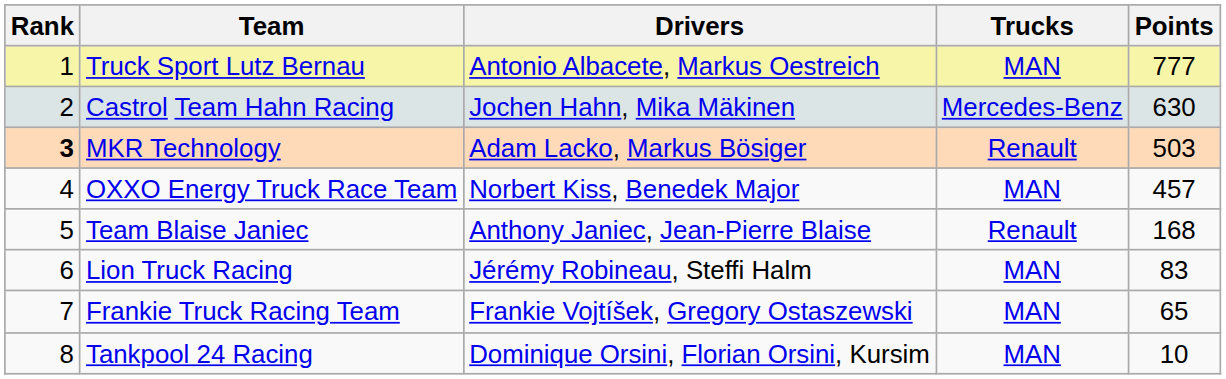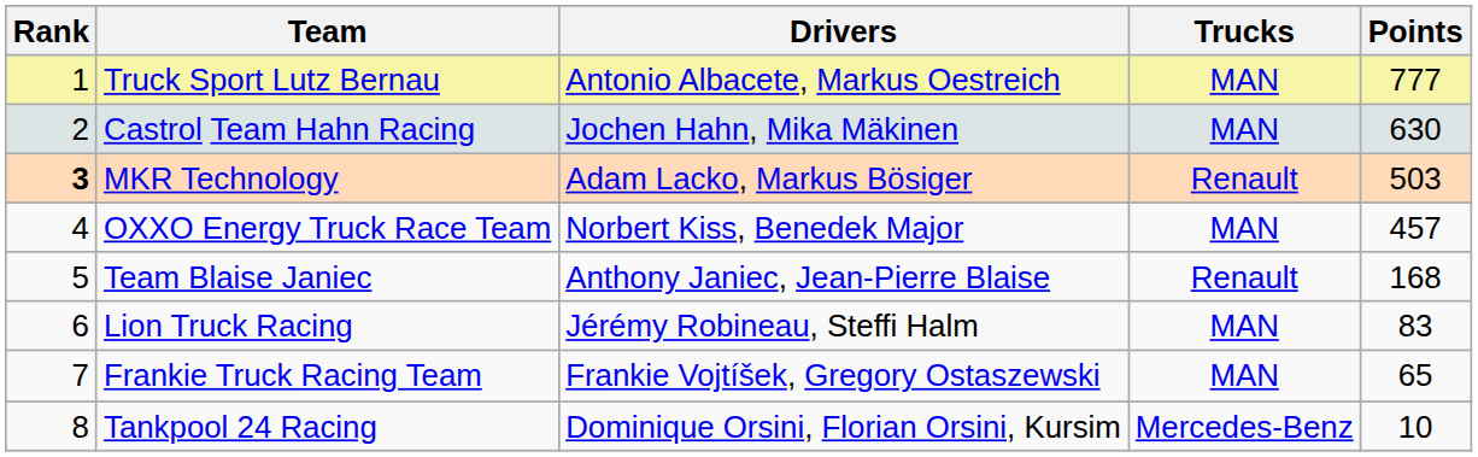Castrol Team Hahn Racing | Trucks: Mercedes-Benz -> MAN
Tankpool 24 Racing | Trucks: MAN -> Mercedes-Benz
